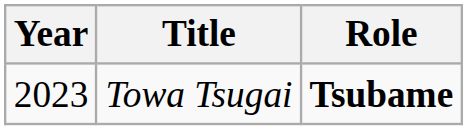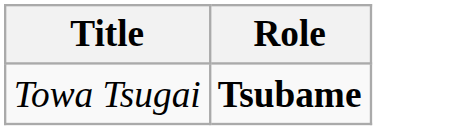- column: Year | 2023
